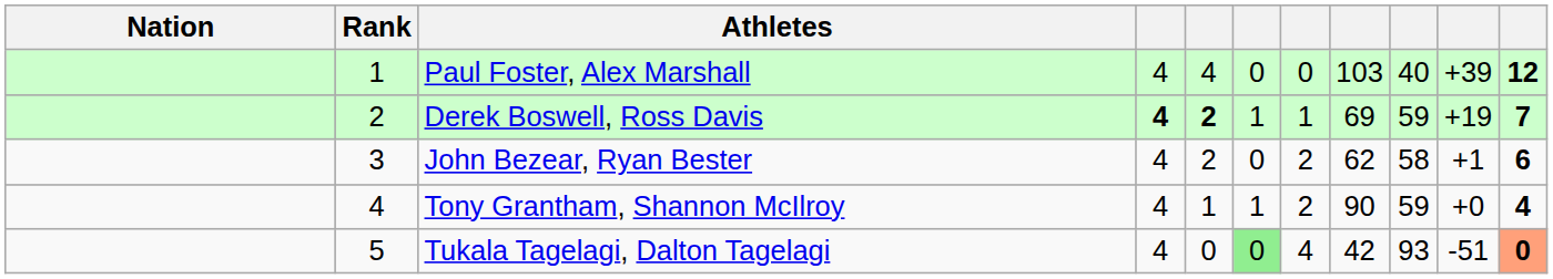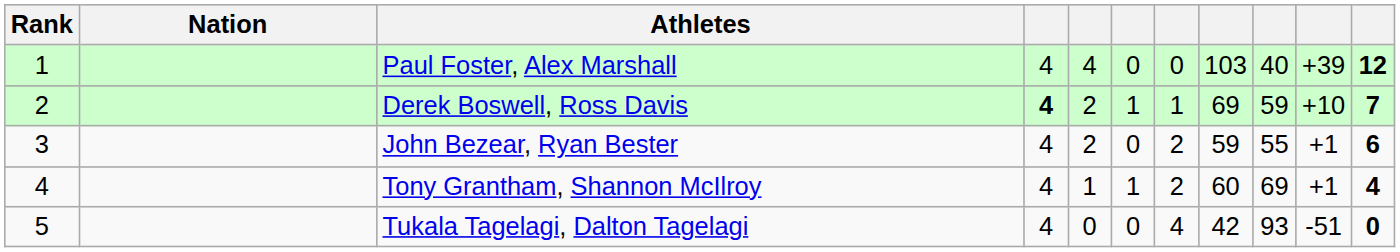columns swapped: Rank <-> Nation
Derek Boswell, Ross Davis | column 5: bold -> normal
Derek Boswell, Ross Davis | column 10: +19 -> +10
John Bezear, Ryan Bester | column 8: 62 -> 59
John Bezear, Ryan Bester | column 9: 58 -> 55
Tony Grantham, Shannon McIlroy | column 8: 90 -> 60
Tony Grantham, Shannon McIlroy | column 9: 59 -> 69
Tony Grantham, Shannon McIlroy | column 10: +0 -> +1
Tukala Tagelagi, Dalton Tagelagi | column 6: lightgreen background -> no background
Tukala Tagelagi, Dalton Tagelagi | column 11: lightsalmon background -> no background
